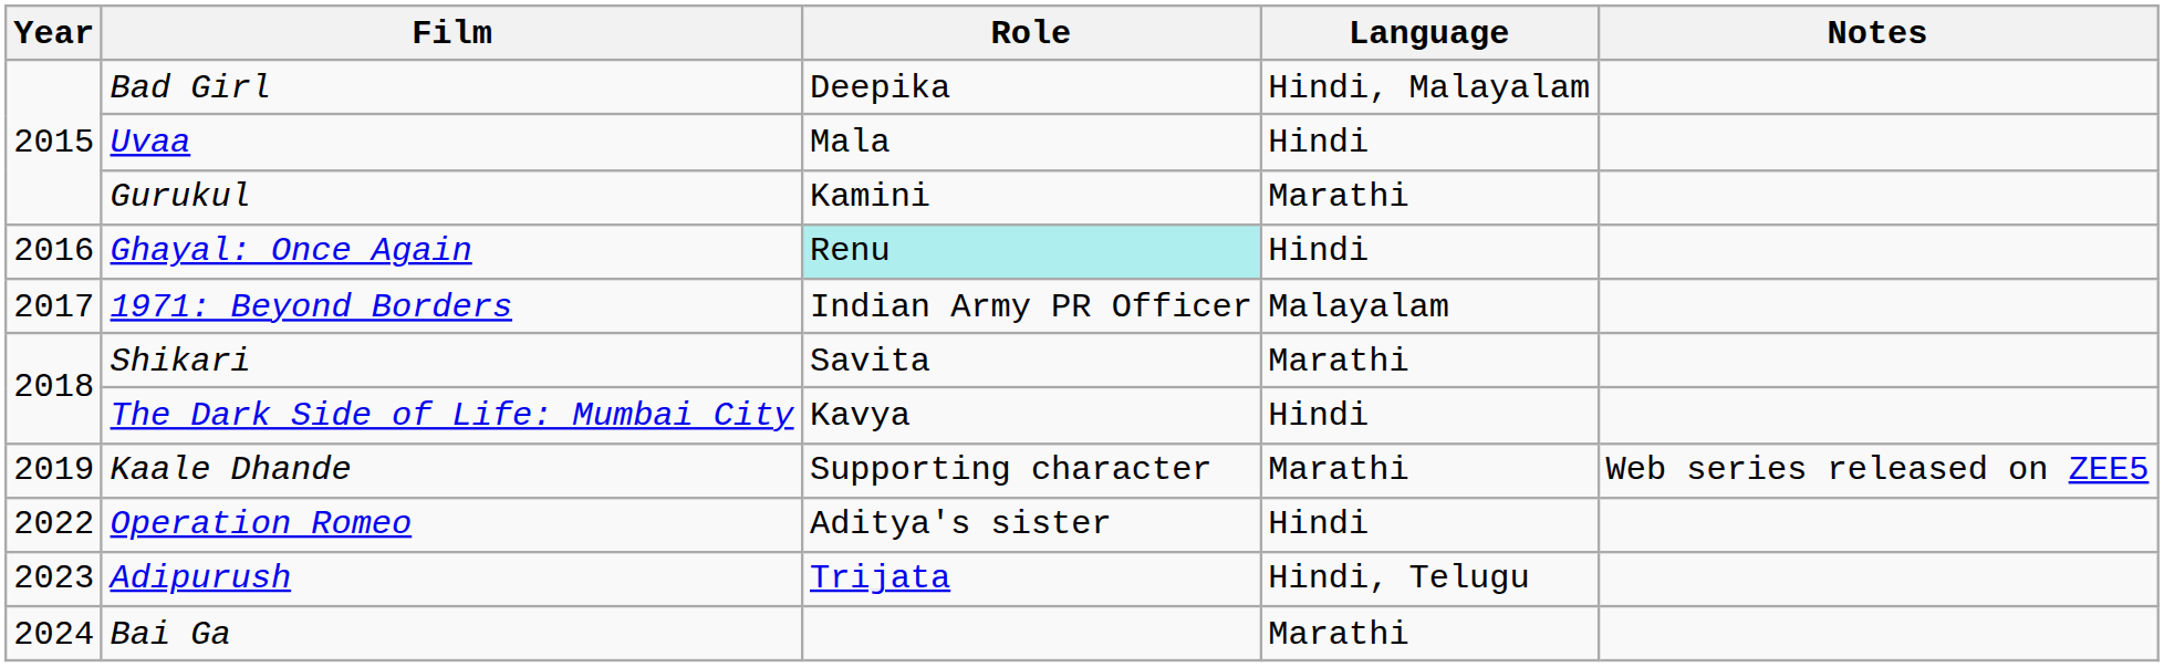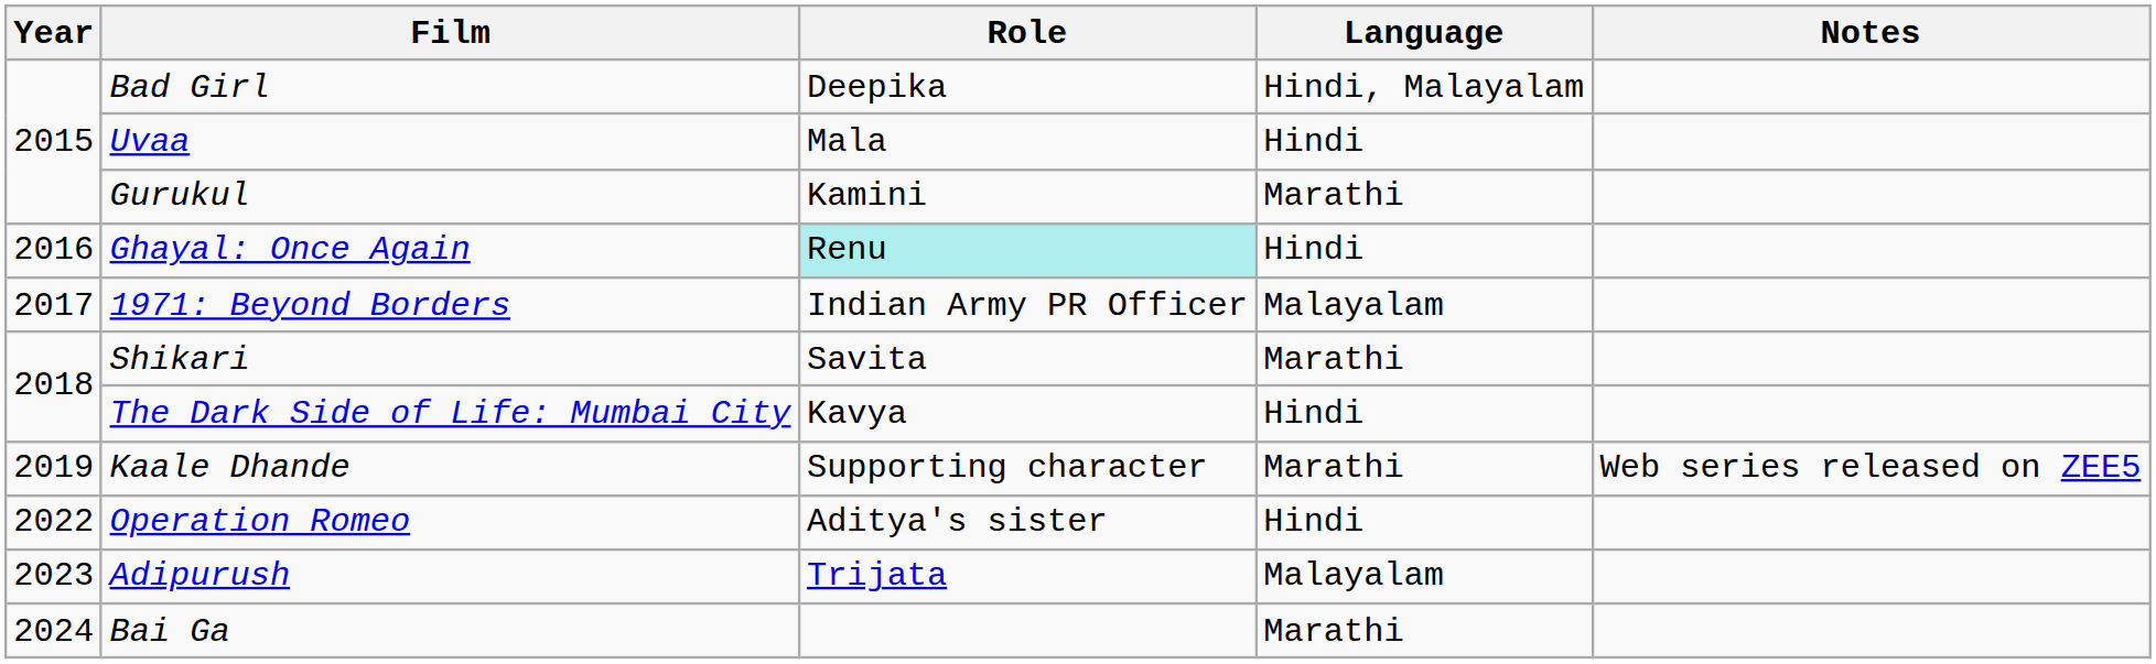Adipurush | Language: Hindi, Telugu -> Malayalam
